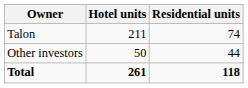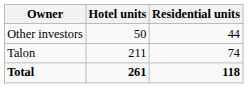rows swapped: Talon <-> Other investors
